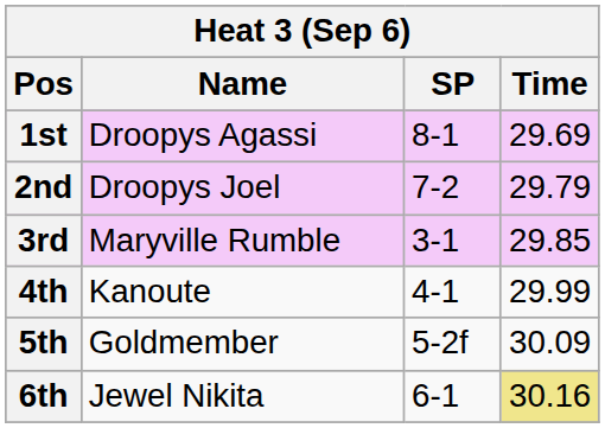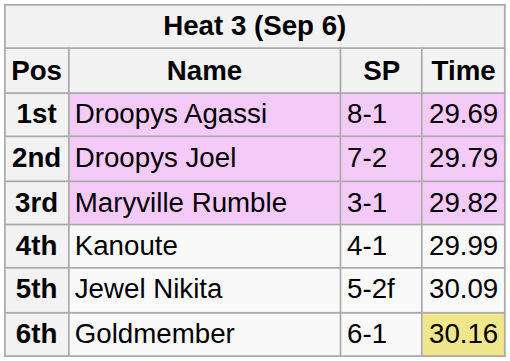3rd | Time: 29.85 -> 29.82
5th | Name: Goldmember -> Jewel Nikita
6th | Name: Jewel Nikita -> Goldmember
